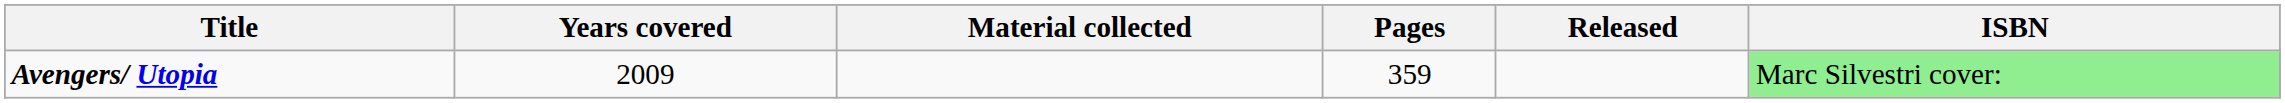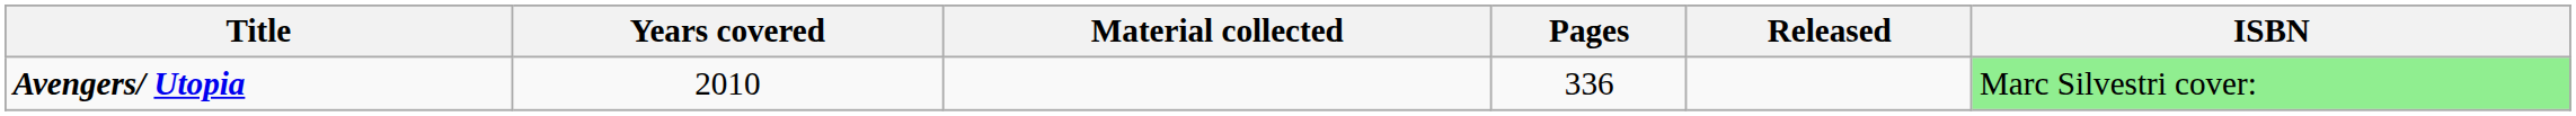Avengers/ Utopia | Years covered: 2009 -> 2010
Avengers/ Utopia | Pages: 359 -> 336
